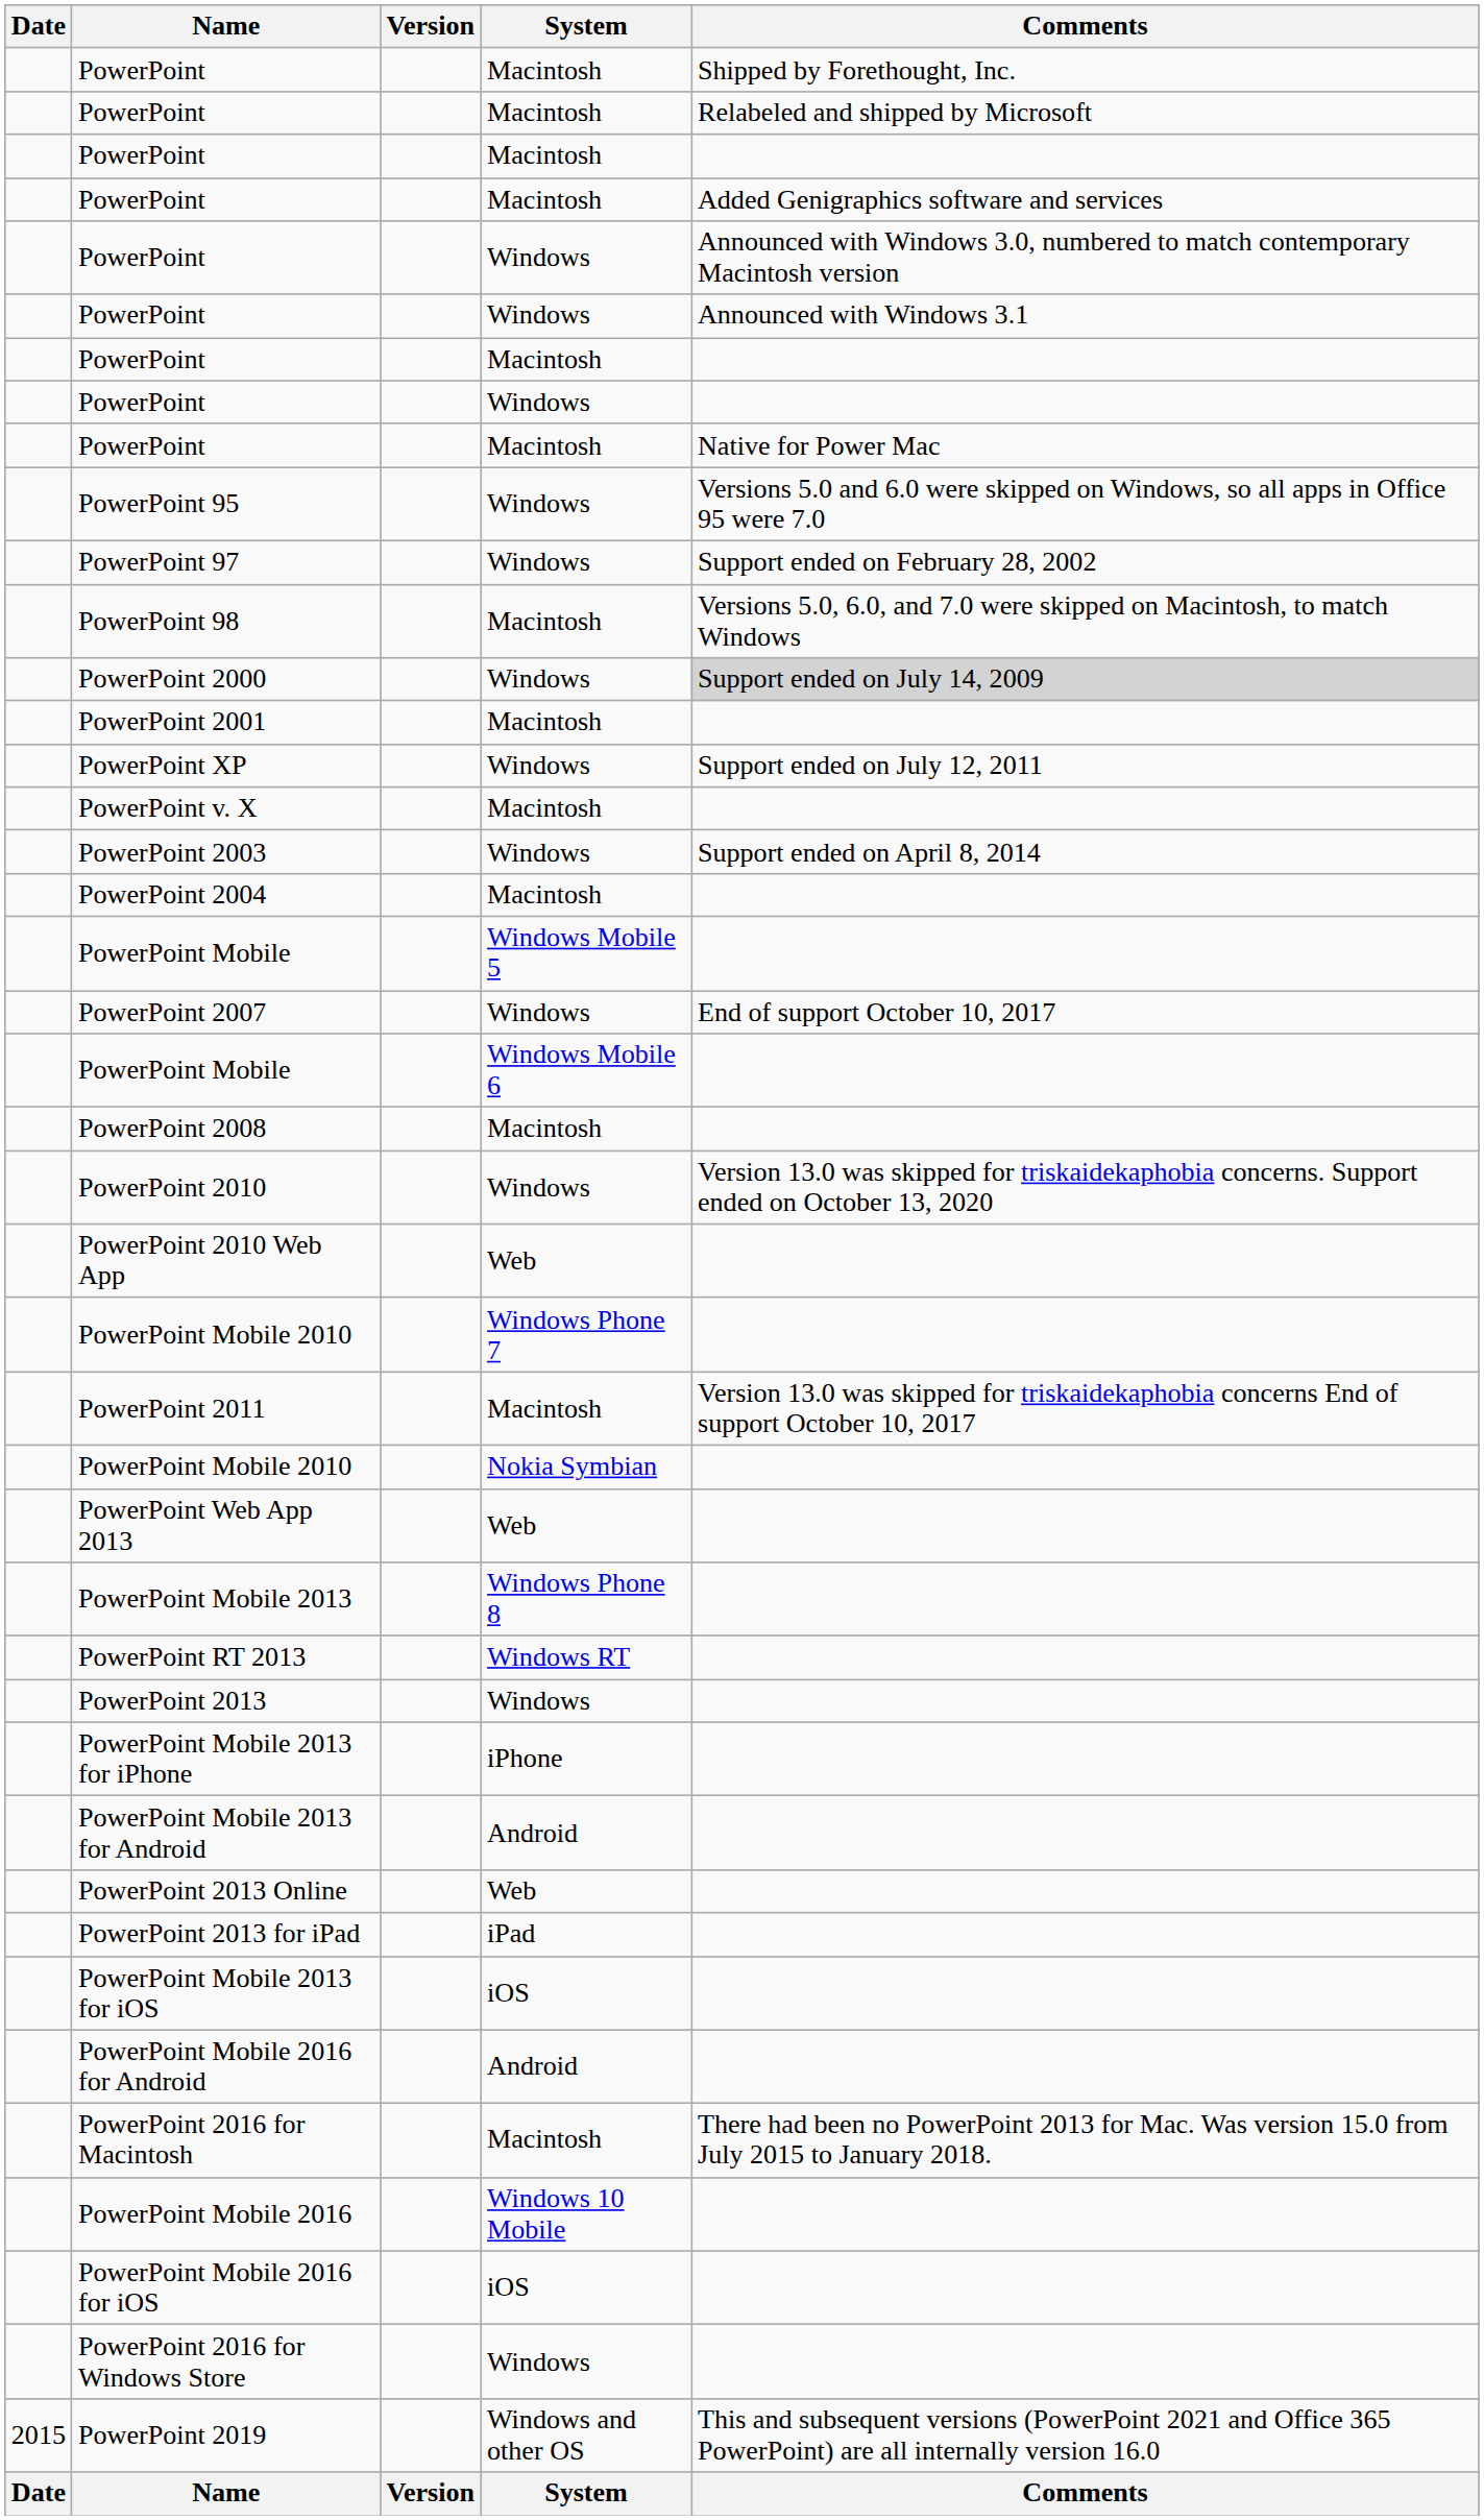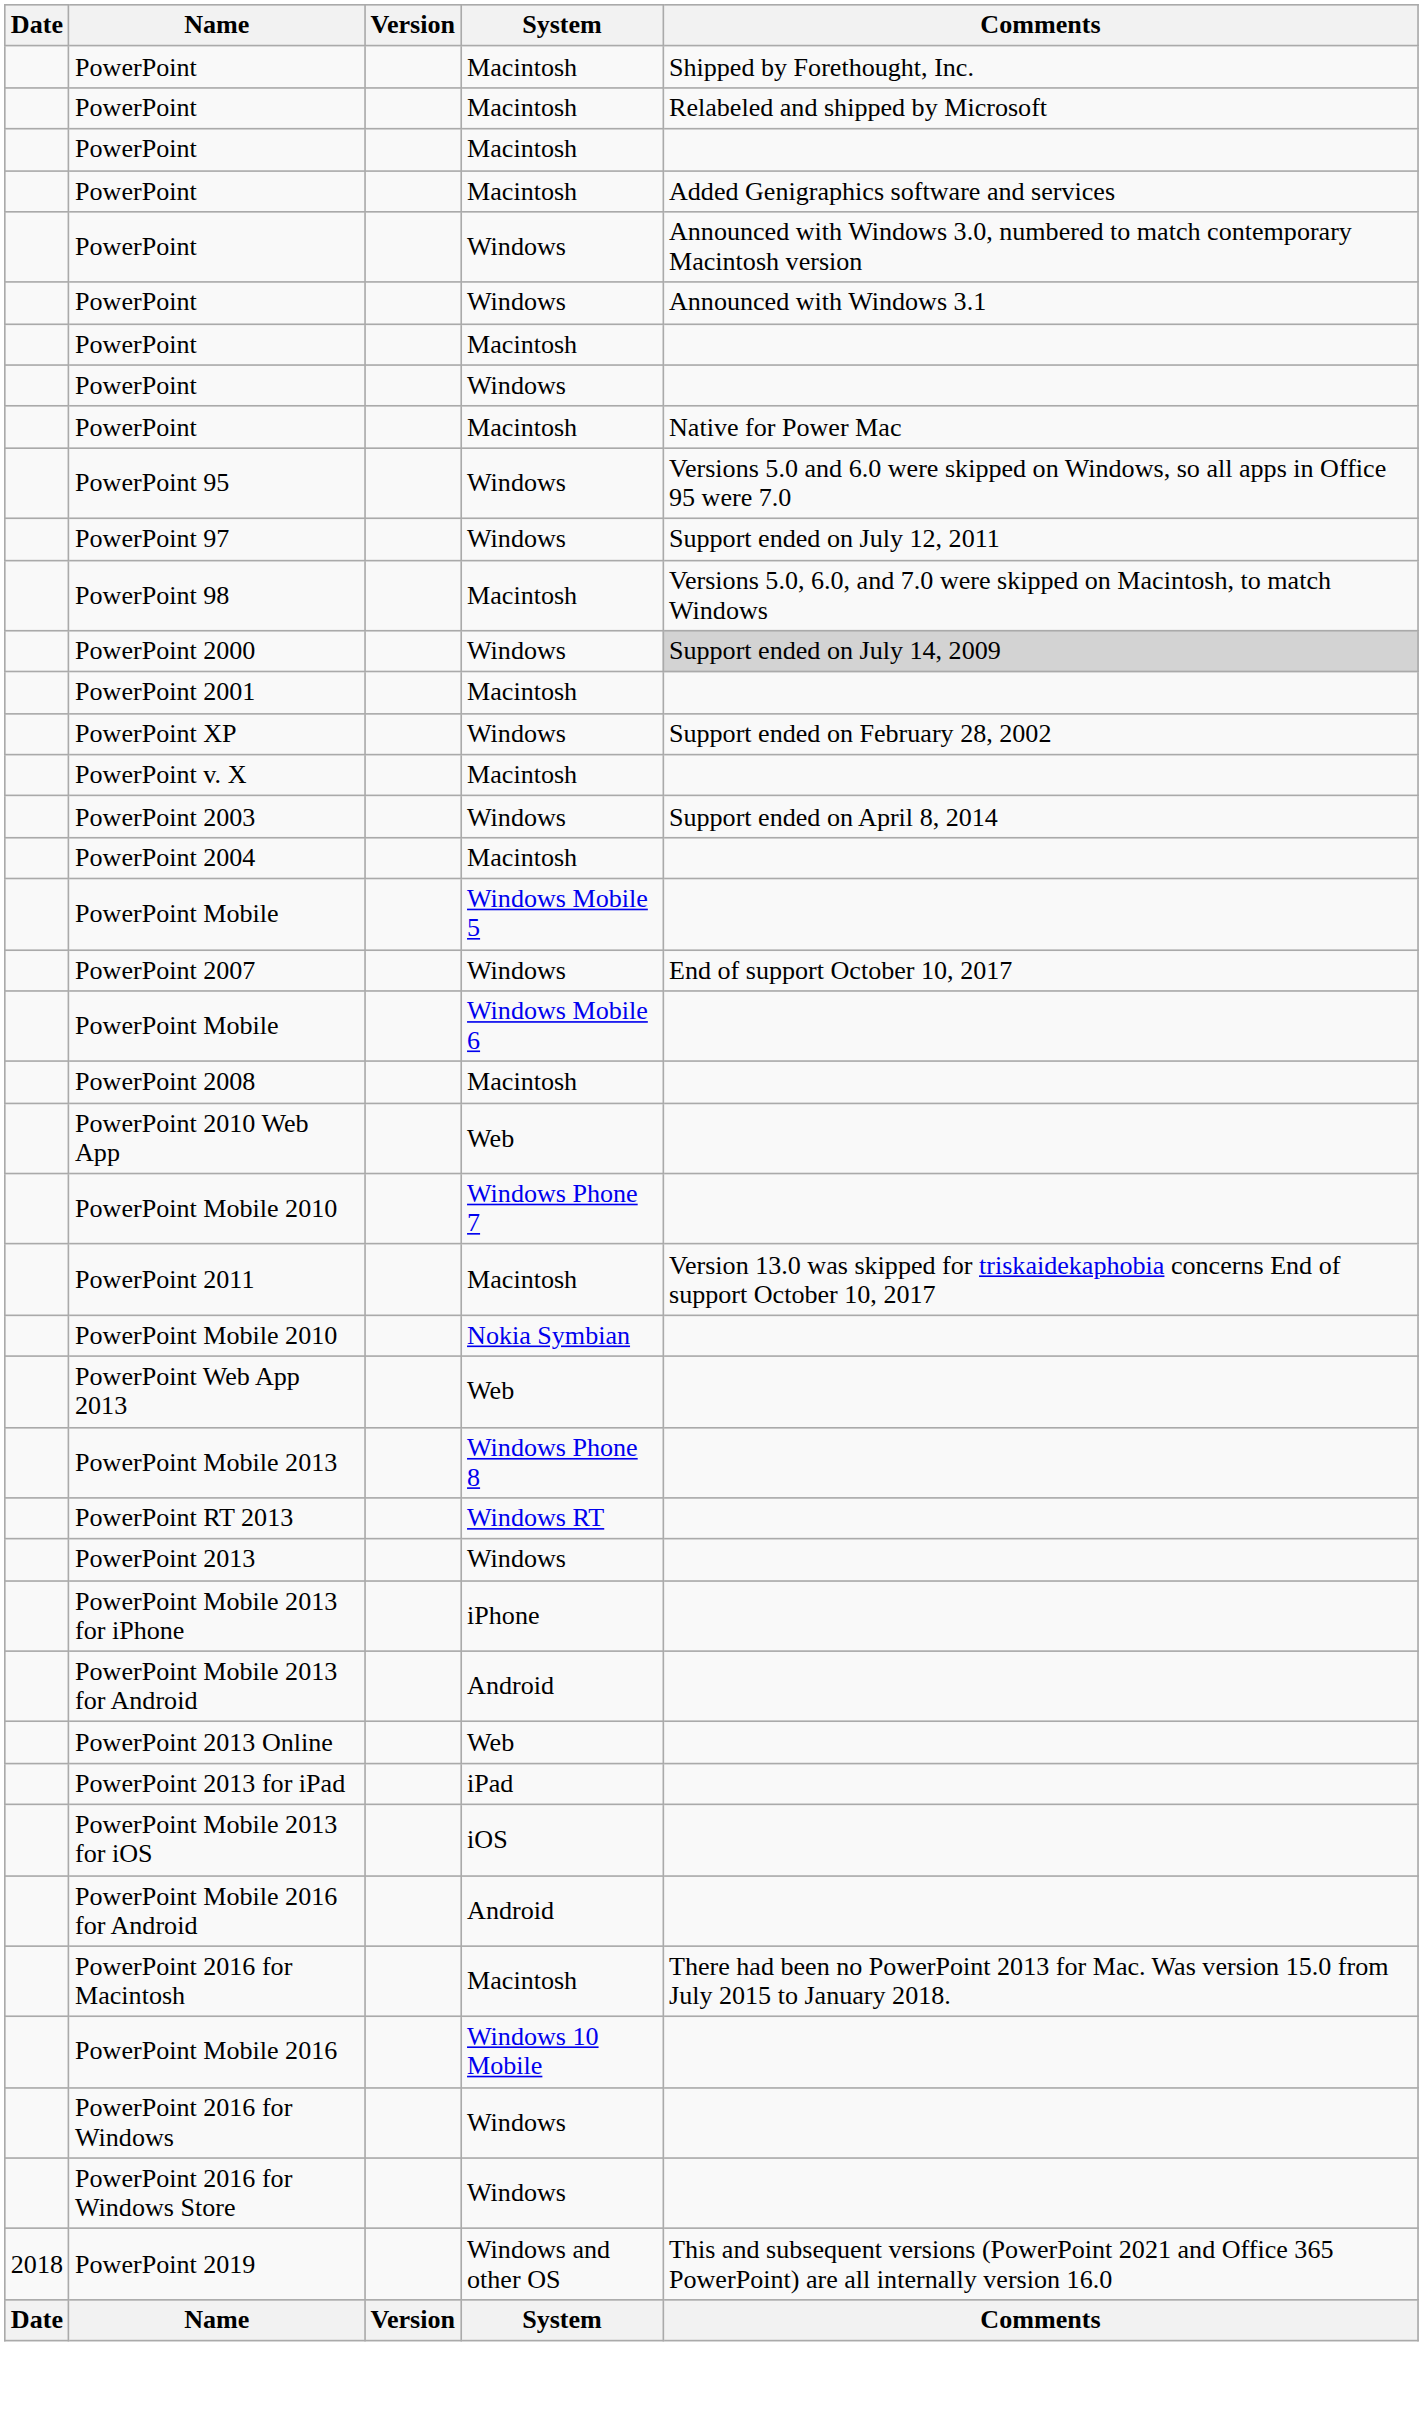PowerPoint 97 | Comments: Support ended on February 28, 2002 -> Support ended on July 12, 2011
PowerPoint XP | Comments: Support ended on July 12, 2011 -> Support ended on February 28, 2002
- row: PowerPoint 2010 | Windows | Version 13.0 was skipped for triskaidekaphobia concerns. Support ended on October 13, 2020
- row: PowerPoint Mobile 2016 for iOS | iOS
+ row: PowerPoint 2016 for Windows | Windows
PowerPoint 2019 | Date: 2015 -> 2018
